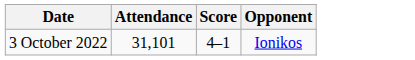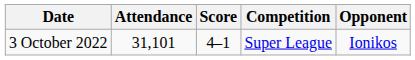+ column: Competition | Super League
